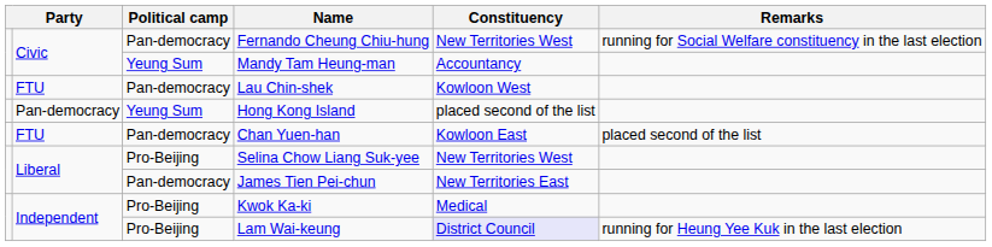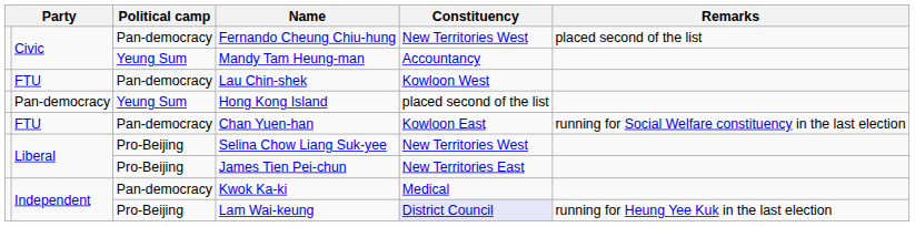Fernando Cheung Chiu-hung | Remarks: running for Social Welfare constituency in the last election -> placed second of the list
Chan Yuen-han | Remarks: placed second of the list -> running for Social Welfare constituency in the last election
James Tien Pei-chun | Political camp: Pan-democracy -> Pro-Beijing
Kwok Ka-ki | Political camp: Pro-Beijing -> Pan-democracy
